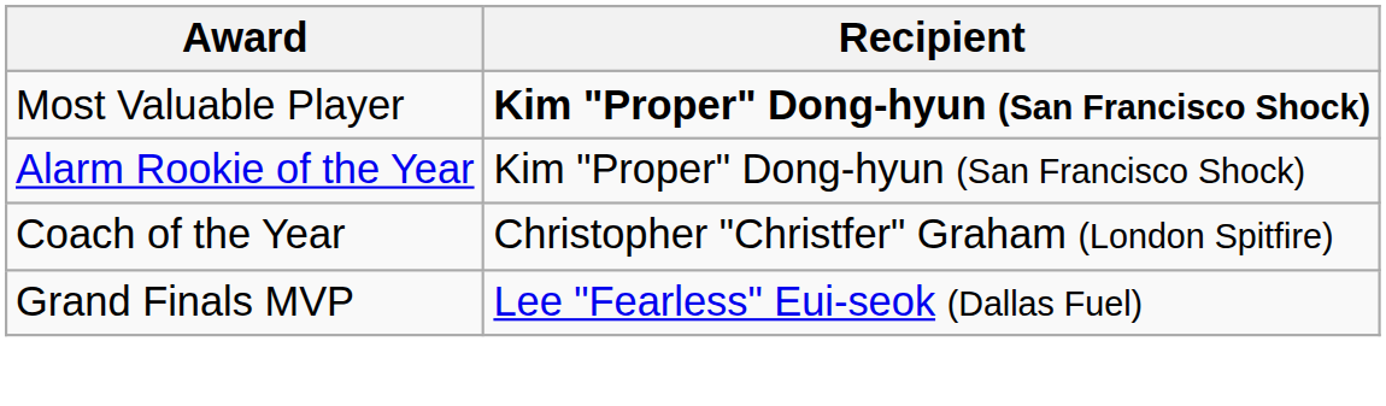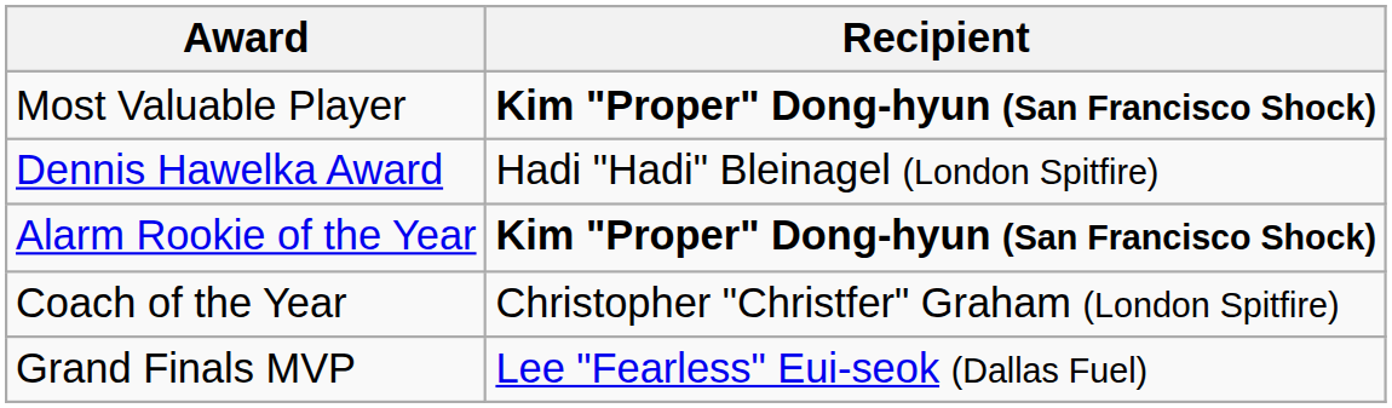+ row: Dennis Hawelka Award | Hadi "Hadi" Bleinagel (London Spitfire)
Alarm Rookie of the Year | Recipient: normal -> bold
